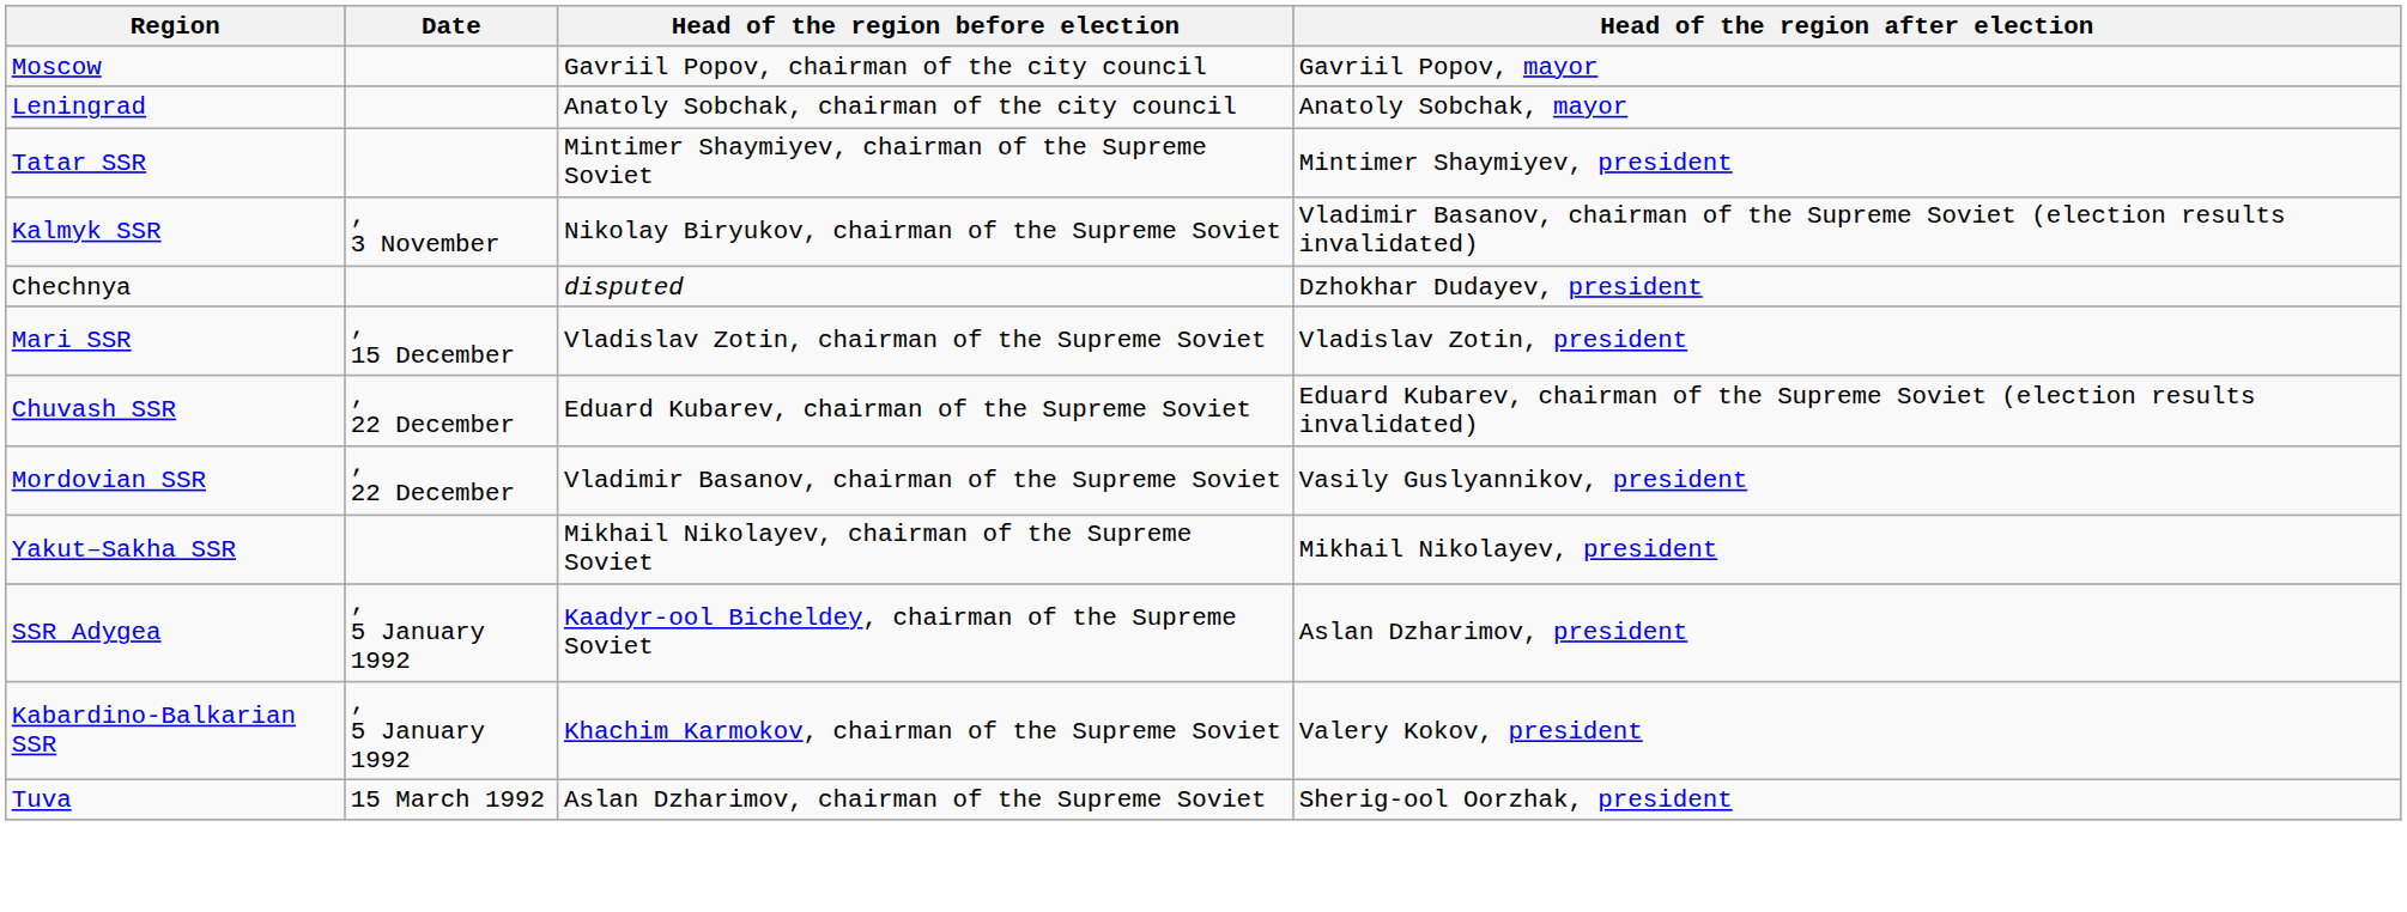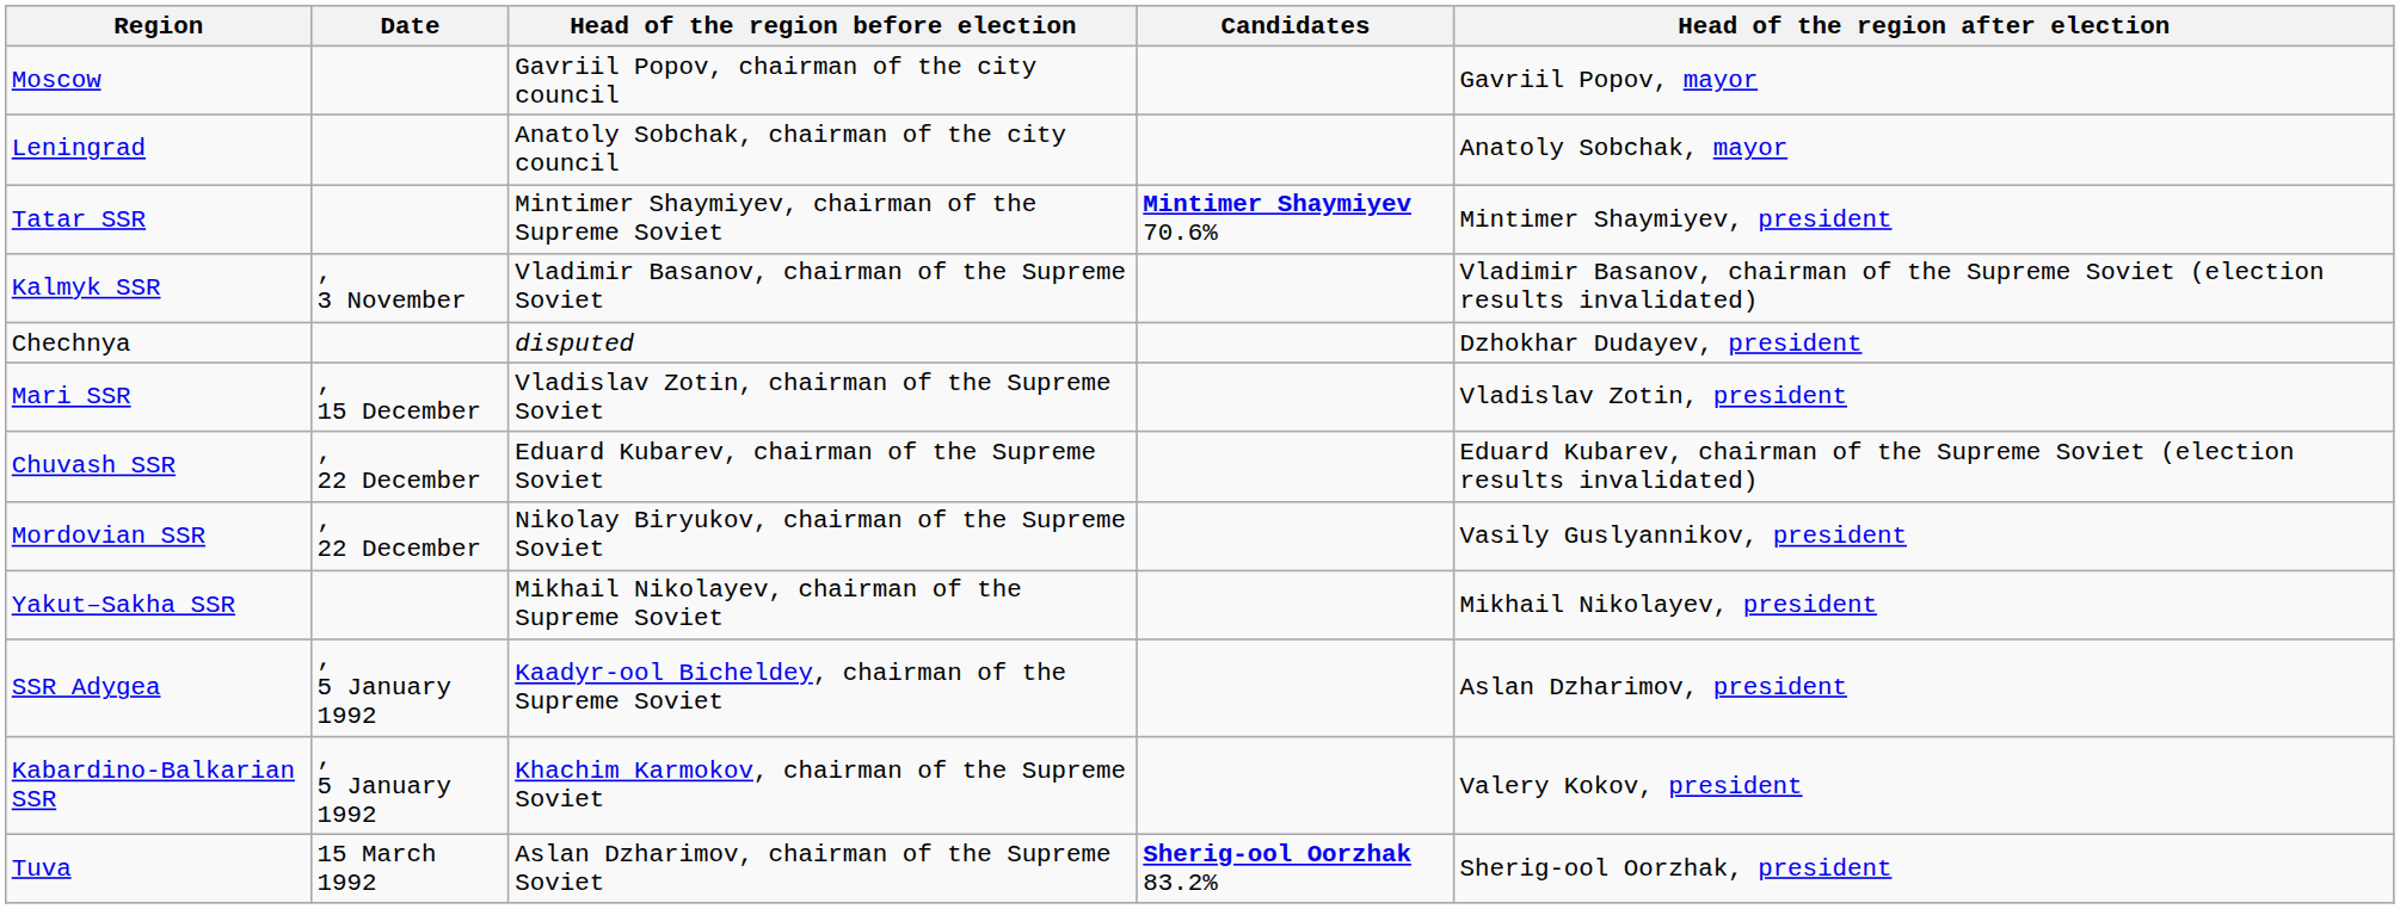+ column: Candidates | Mintimer Shaymiyev 70.6% | Sherig-ool Oorzhak 83.2%
Kalmyk SSR | Head of the region before election: Nikolay Biryukov, chairman of the Supreme Soviet -> Vladimir Basanov, chairman of the Supreme Soviet
Mordovian SSR | Head of the region before election: Vladimir Basanov, chairman of the Supreme Soviet -> Nikolay Biryukov, chairman of the Supreme Soviet
